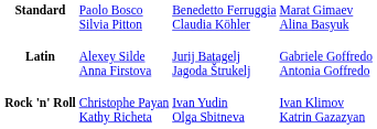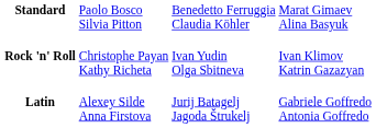rows swapped: Latin <-> Rock 'n' Roll
